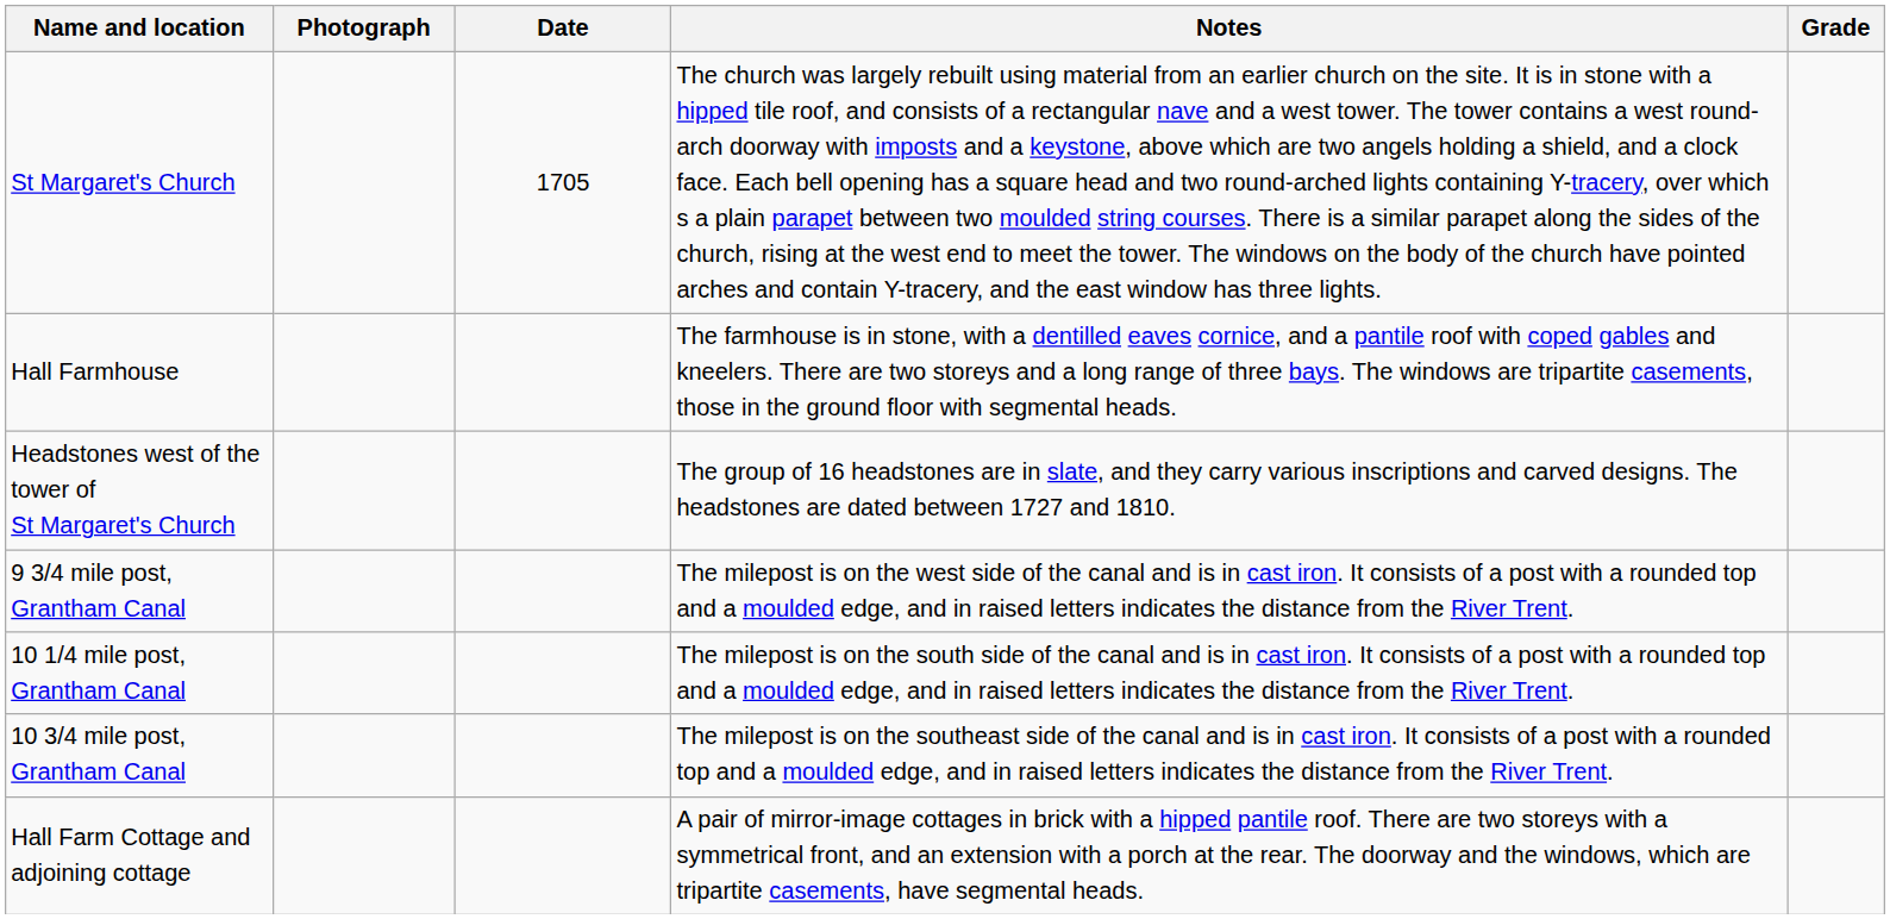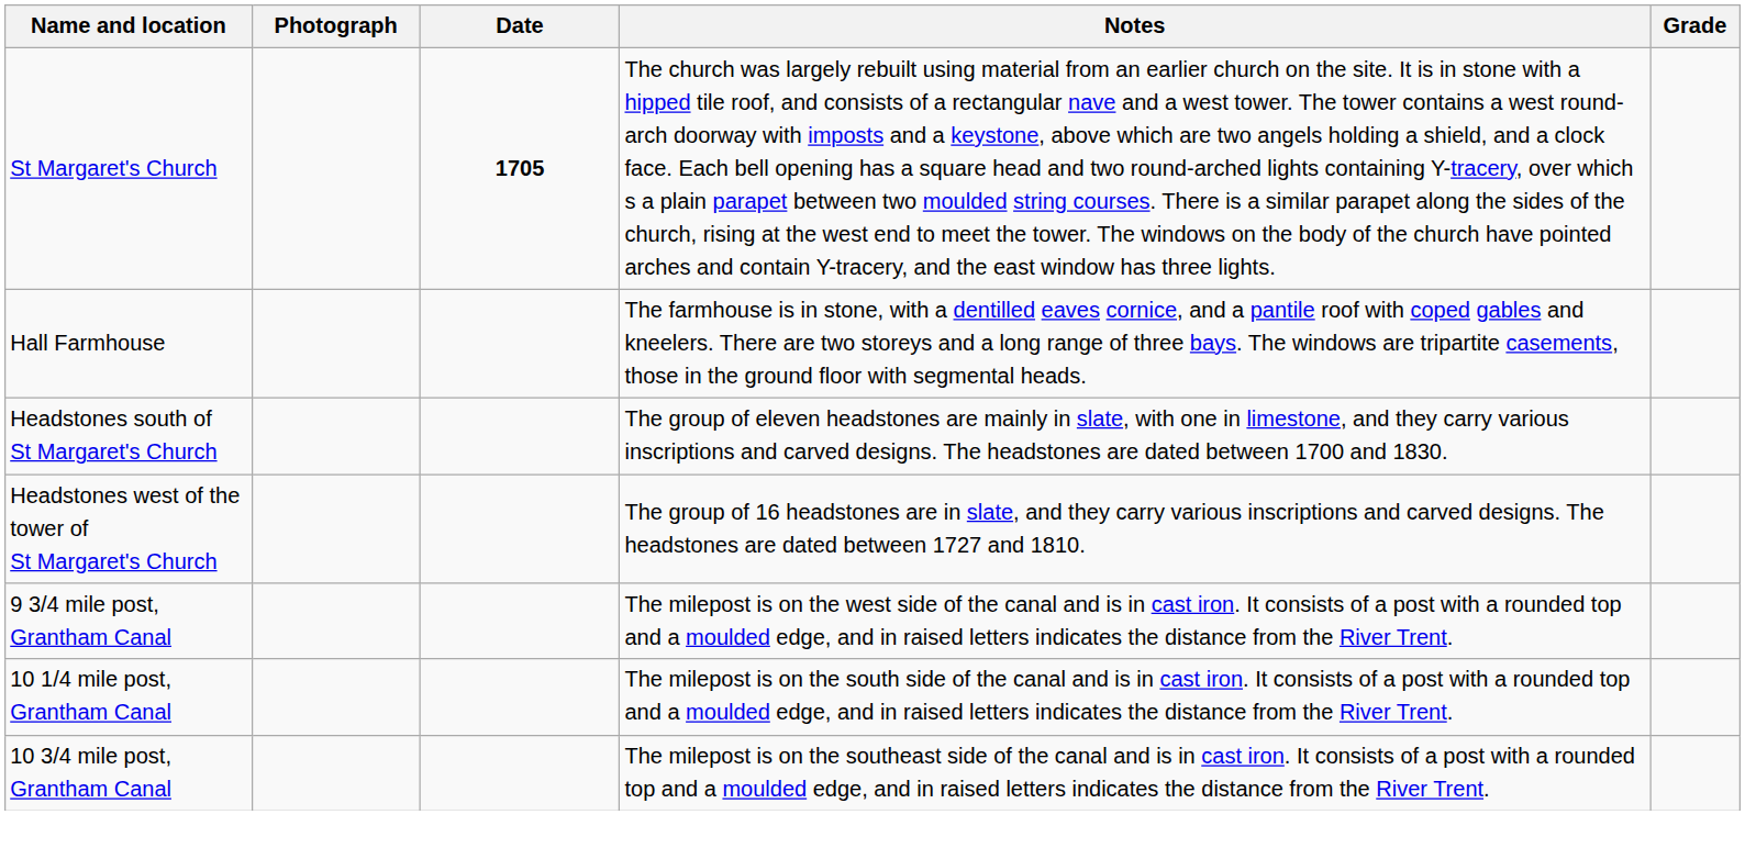St Margaret's Church | Date: normal -> bold
+ row: Headstones south of St Margaret's Church | The group of eleven headstones are mainly in slate, with one in limestone, and they carry various inscriptions and carved designs. The headstones are dated between 1700 and 1830.
- row: Hall Farm Cottage and adjoining cottage | A pair of mirror-image cottages in brick with a hipped pantile roof. There are two storeys with a symmetrical front, and an extension with a porch at the rear. The doorway and the windows, which are tripartite casements, have segmental heads.
